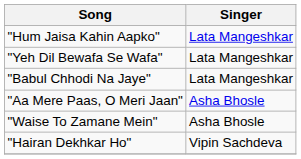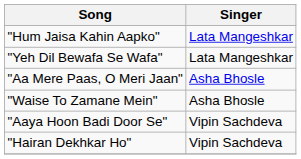- row: "Babul Chhodi Na Jaye" | Lata Mangeshkar
+ row: "Aaya Hoon Badi Door Se" | Vipin Sachdeva
